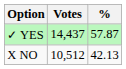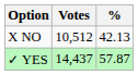rows swapped: ✓ YES <-> X NO
